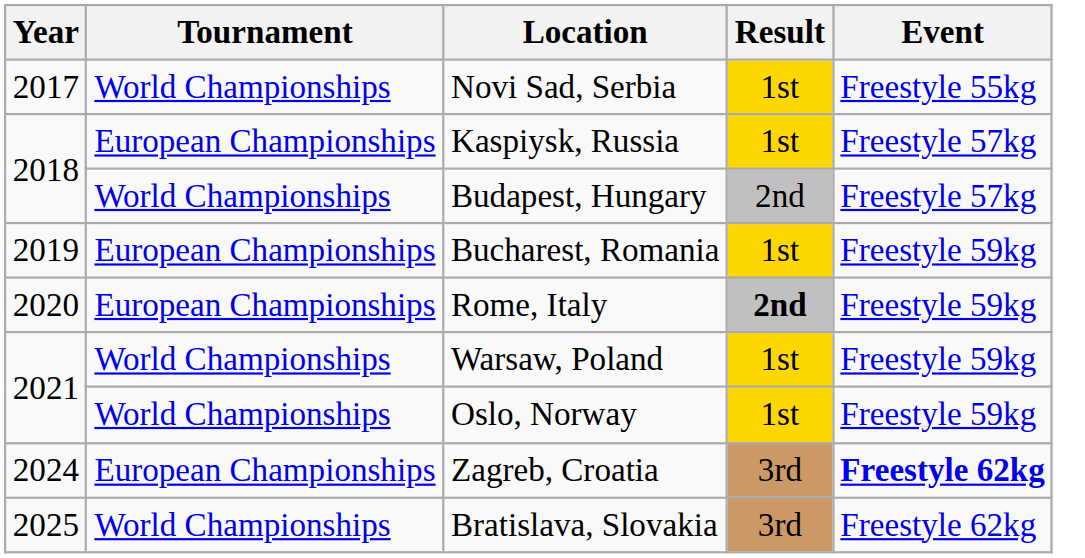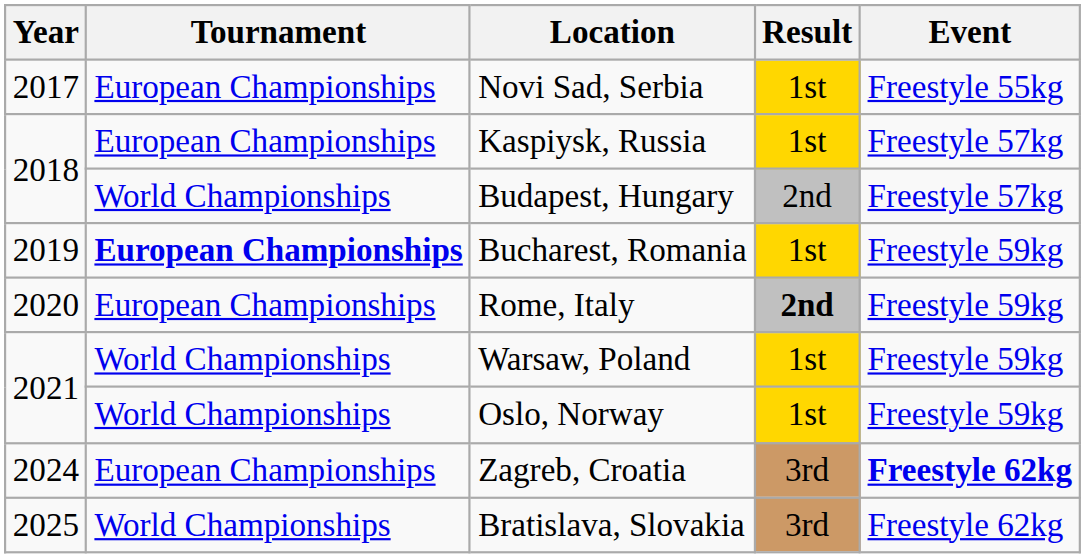Novi Sad, Serbia | Tournament: World Championships -> European Championships
Bucharest, Romania | Tournament: normal -> bold
